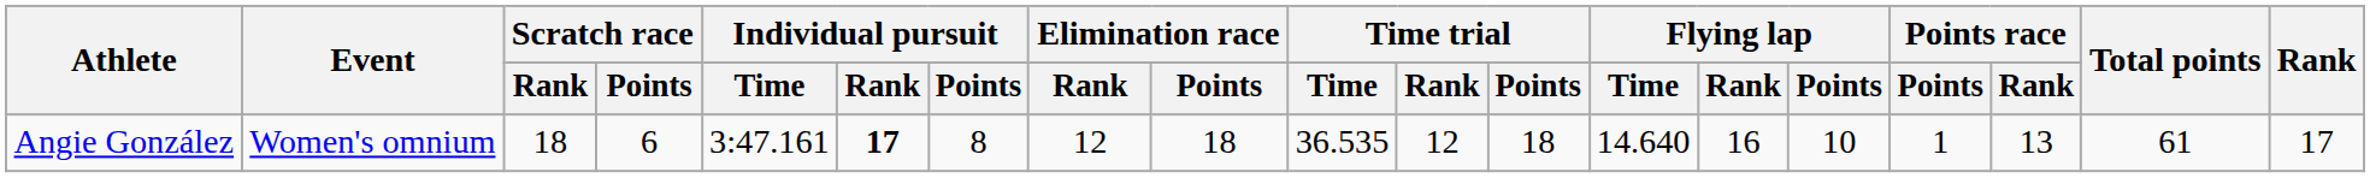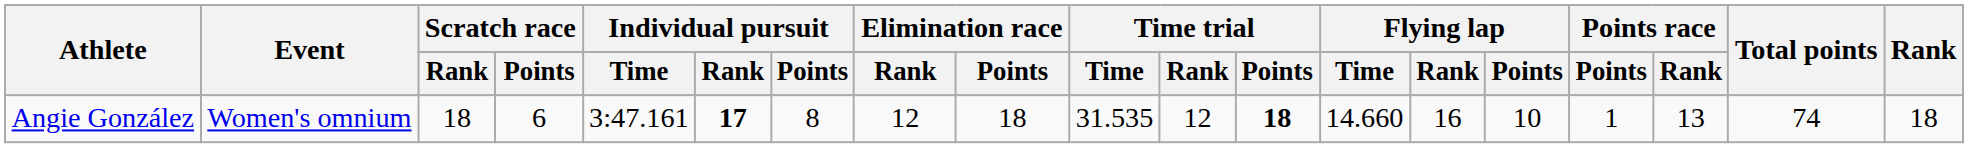Angie González | Time trial / Time: 36.535 -> 31.535
Angie González | Time trial / Points: normal -> bold
Angie González | Flying lap / Time: 14.640 -> 14.660
Angie González | Total points: 61 -> 74
Angie González | Rank: 17 -> 18
